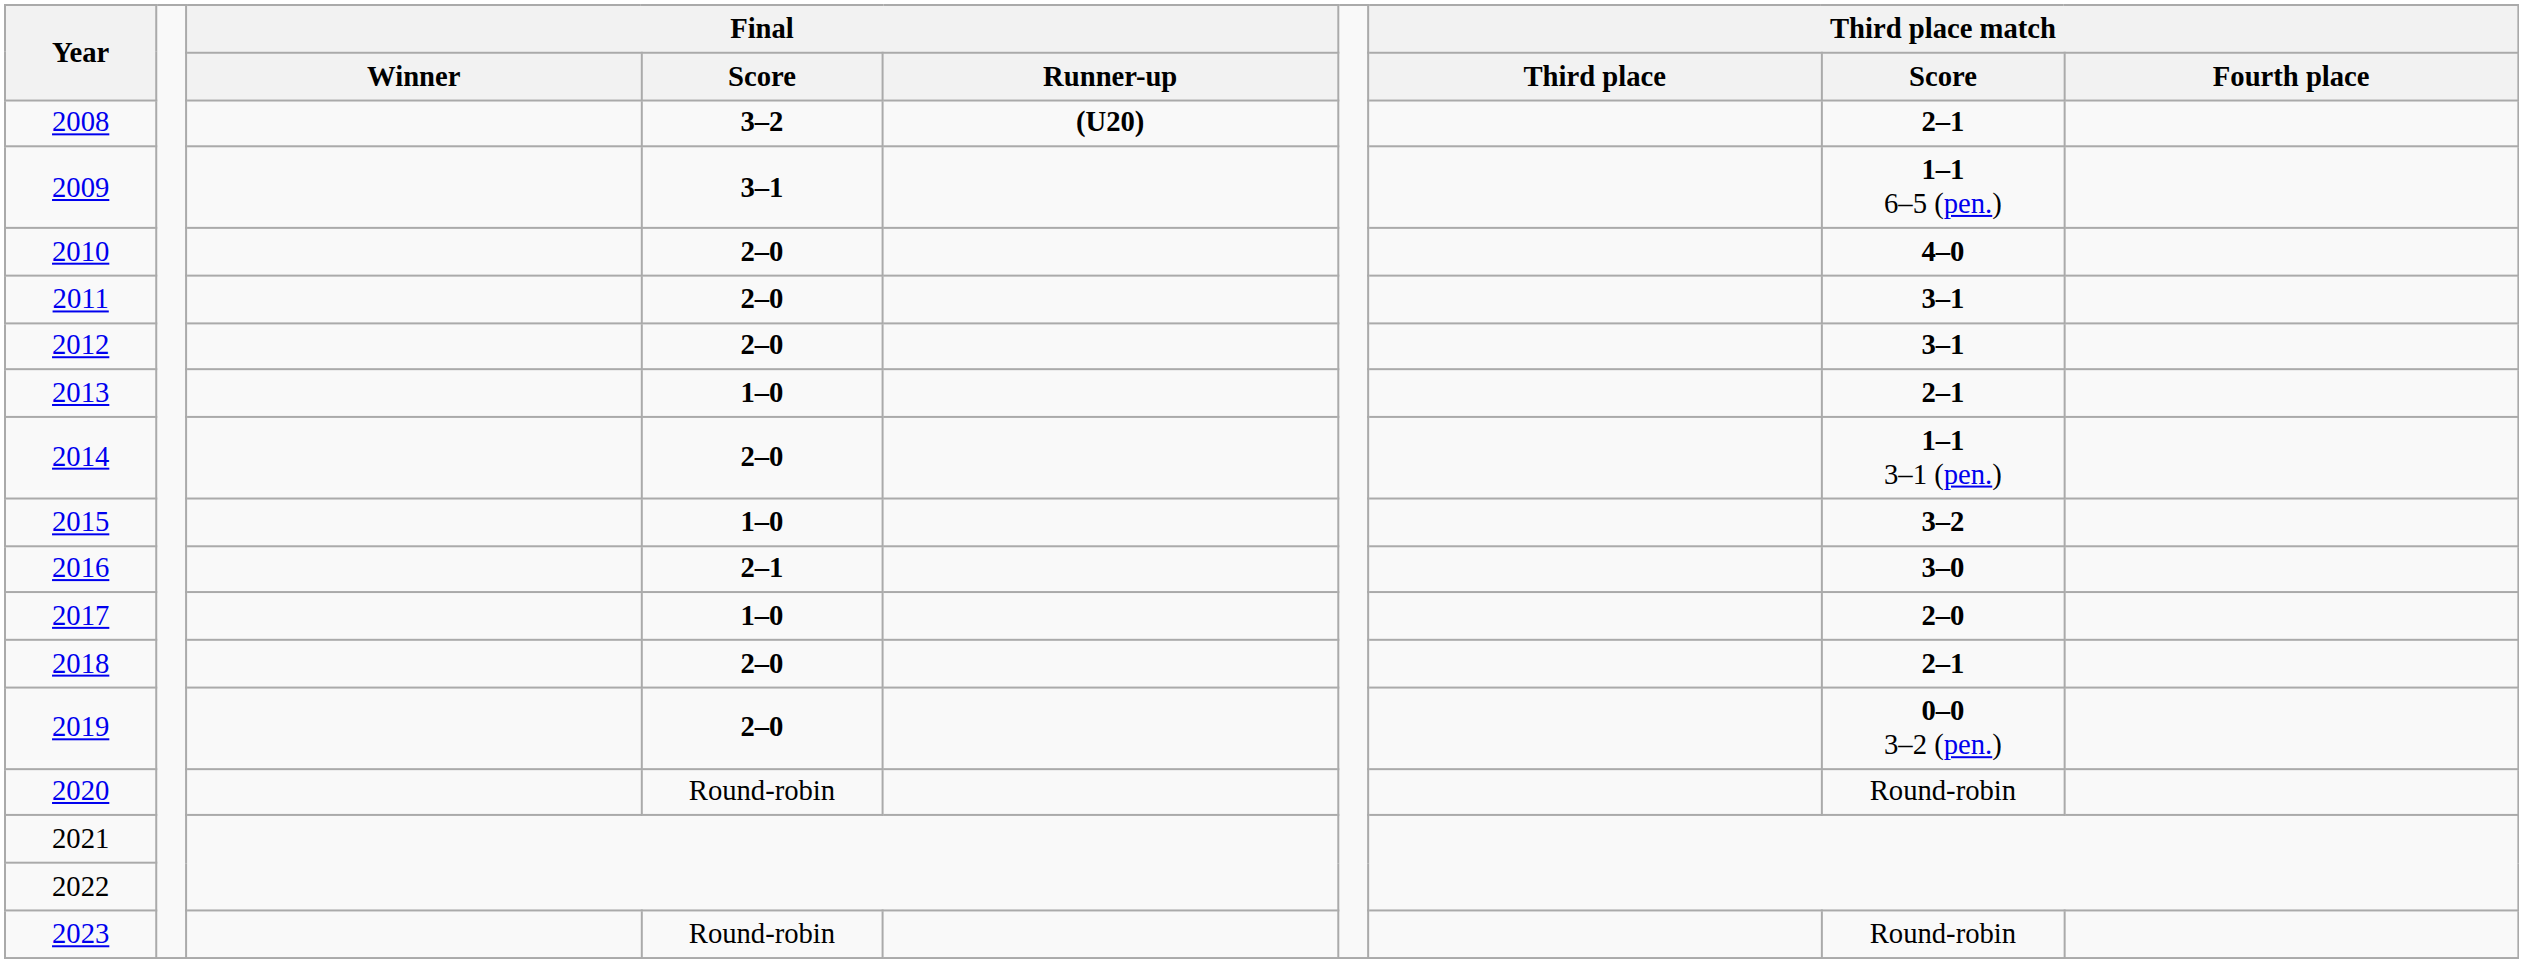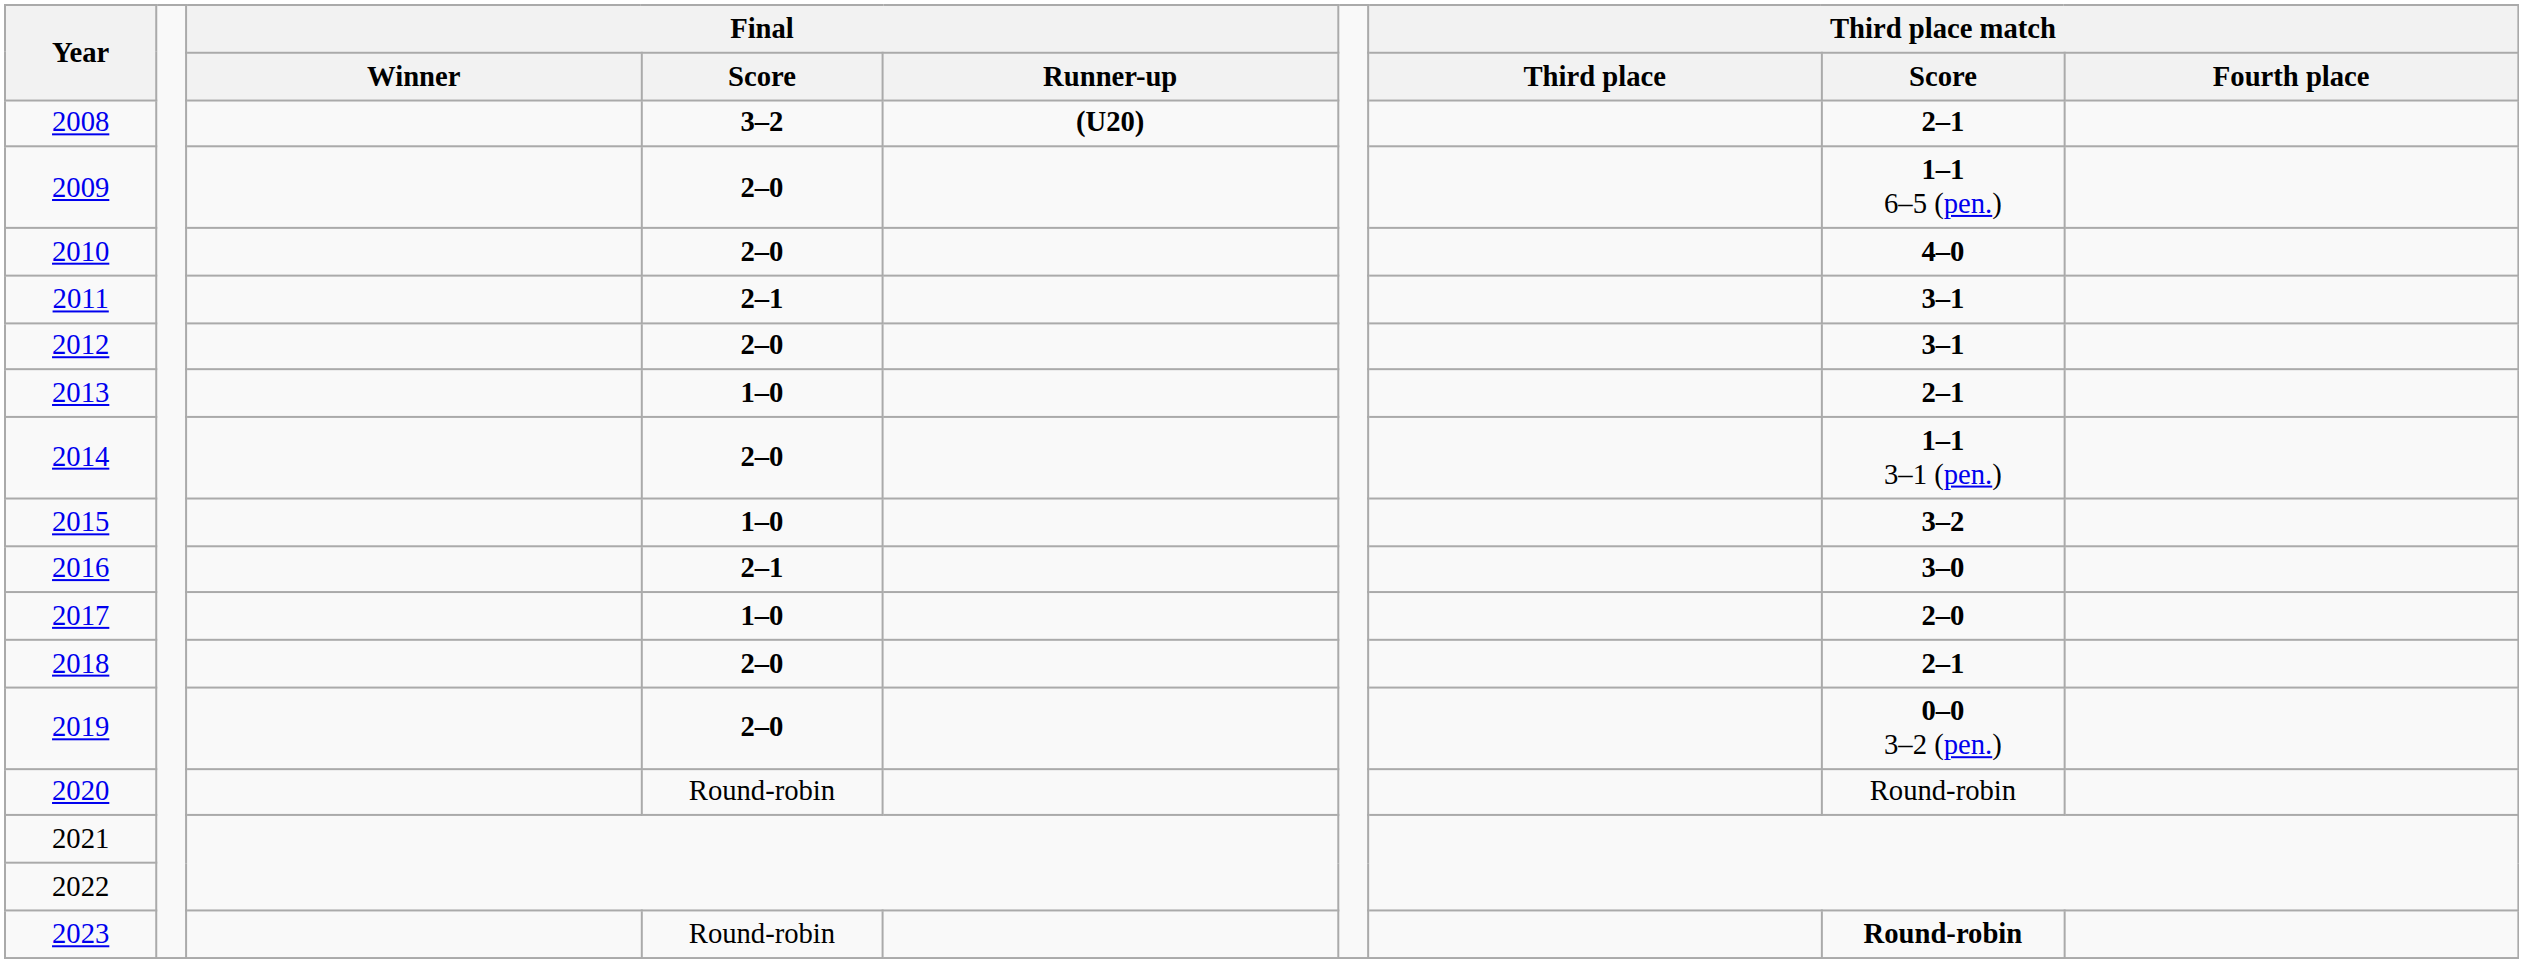2009 | Final / Score: 3–1 -> 2–0
2011 | Final / Score: 2–0 -> 2–1
2023 | Third place match / Score: normal -> bold
